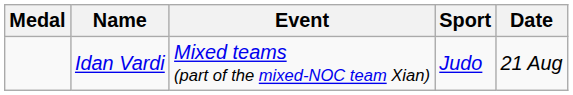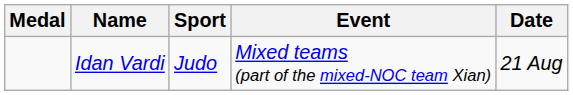columns swapped: Sport <-> Event
